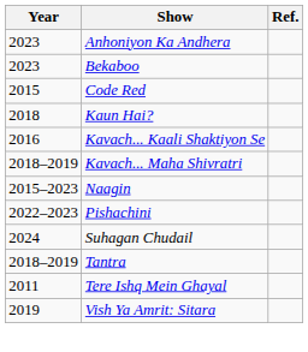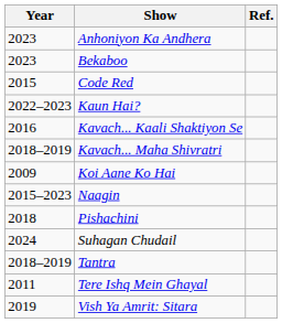Kaun Hai? | Year: 2018 -> 2022–2023
+ row: 2009 | Koi Aane Ko Hai
Pishachini | Year: 2022–2023 -> 2018
